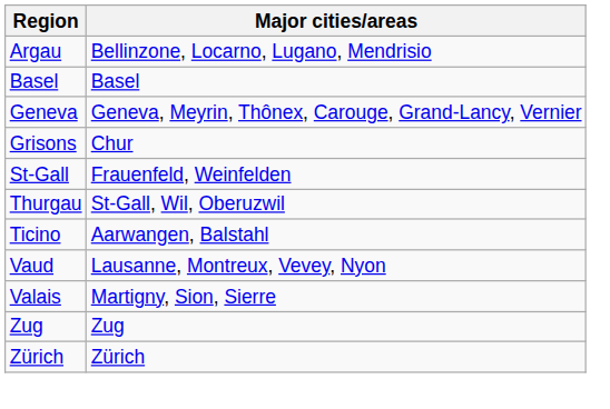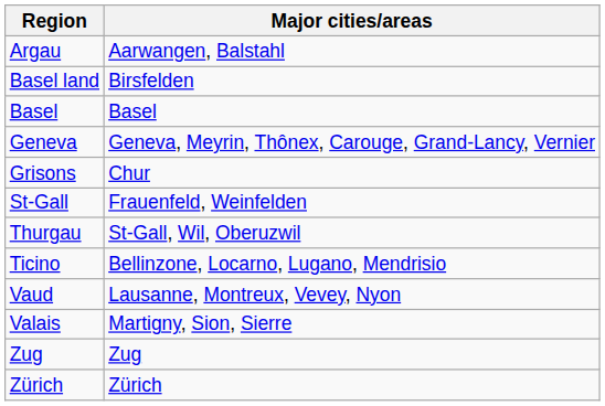Argau | Major cities/areas: Bellinzone, Locarno, Lugano, Mendrisio -> Aarwangen, Balstahl
+ row: Basel land | Birsfelden
Ticino | Major cities/areas: Aarwangen, Balstahl -> Bellinzone, Locarno, Lugano, Mendrisio
